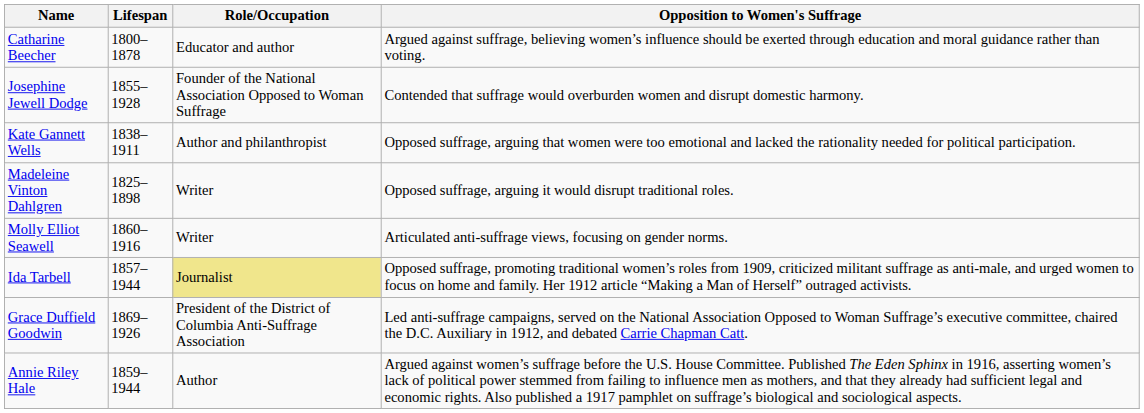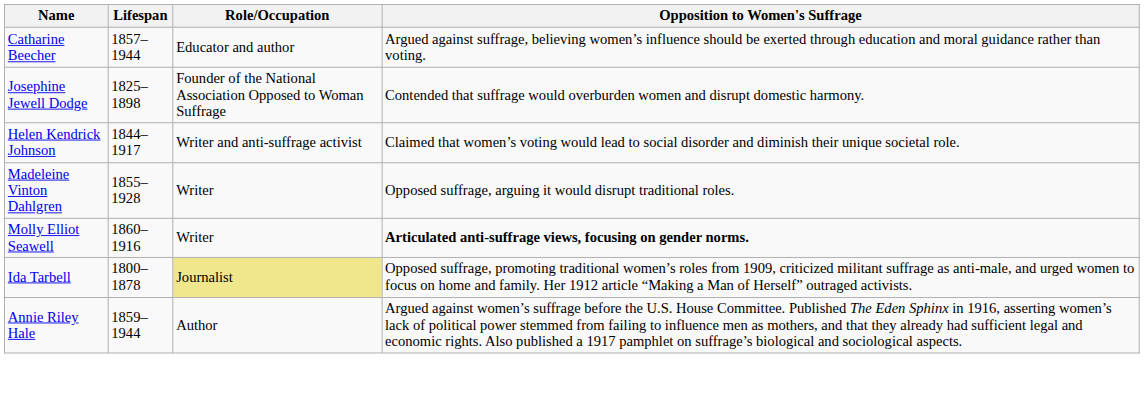Catharine Beecher | Lifespan: 1800–1878 -> 1857–1944
Josephine Jewell Dodge | Lifespan: 1855–1928 -> 1825–1898
+ row: Helen Kendrick Johnson | 1844–1917 | Writer and anti-suffrage activist | Claimed that women’s voting would lead to social disorder and diminish their unique societal role.
- row: Kate Gannett Wells | 1838–1911 | Author and philanthropist | Opposed suffrage, arguing that women were too emotional and lacked the rationality needed for political participation.
Madeleine Vinton Dahlgren | Lifespan: 1825–1898 -> 1855–1928
Molly Elliot Seawell | Opposition to Women's Suffrage: normal -> bold
Ida Tarbell | Lifespan: 1857–1944 -> 1800–1878
- row: Grace Duffield Goodwin | 1869–1926 | President of the District of Columbia Anti-Suffrage Association | Led anti-suffrage campaigns, served on the National Association Opposed to Woman Suffrage’s executive committee, chaired the D.C. Auxiliary in 1912, and debated Carrie Chapman Catt.
